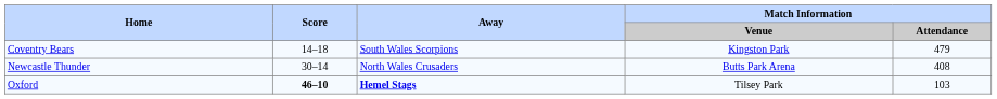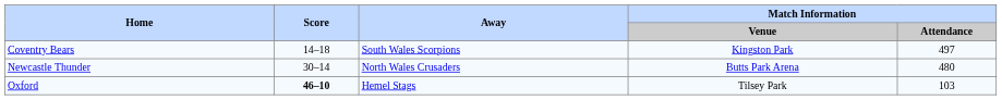Coventry Bears | Match Information / Attendance: 479 -> 497
Newcastle Thunder | Match Information / Attendance: 408 -> 480
Oxford | Away: bold -> normal
